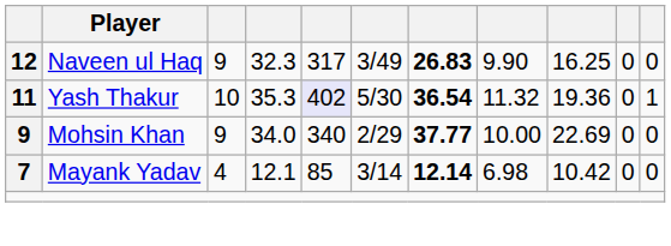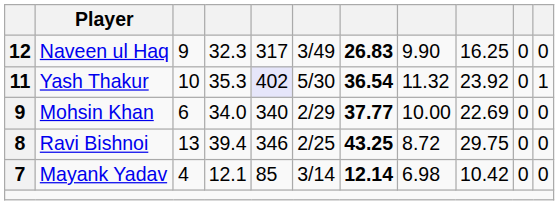Yash Thakur | column 9: 19.36 -> 23.92
Mohsin Khan | column 3: 9 -> 6
+ row: 8 | Ravi Bishnoi | 13 | 39.4 | 346 | 2/25 | 43.25 | 8.72 | 29.75 | 0 | 0
